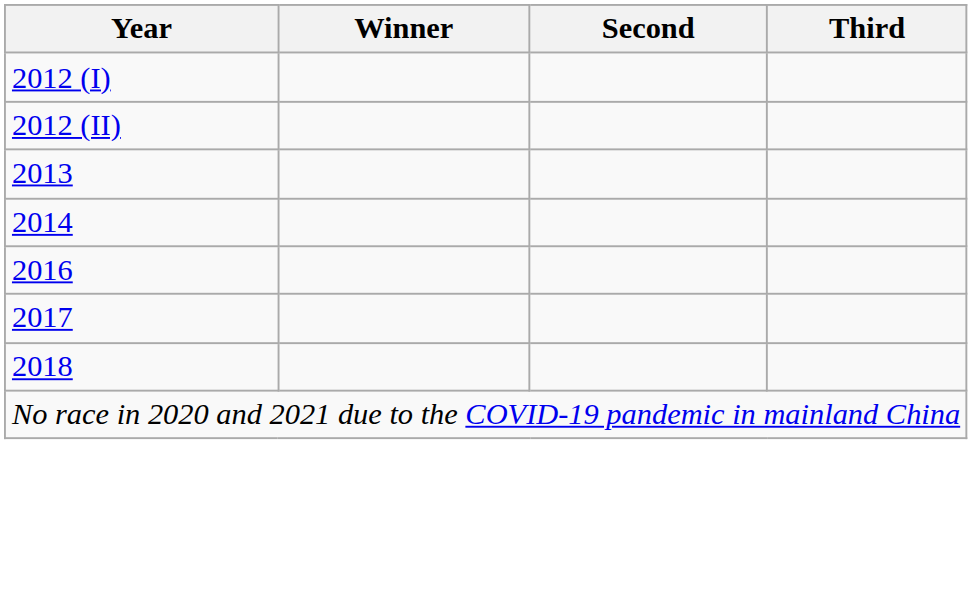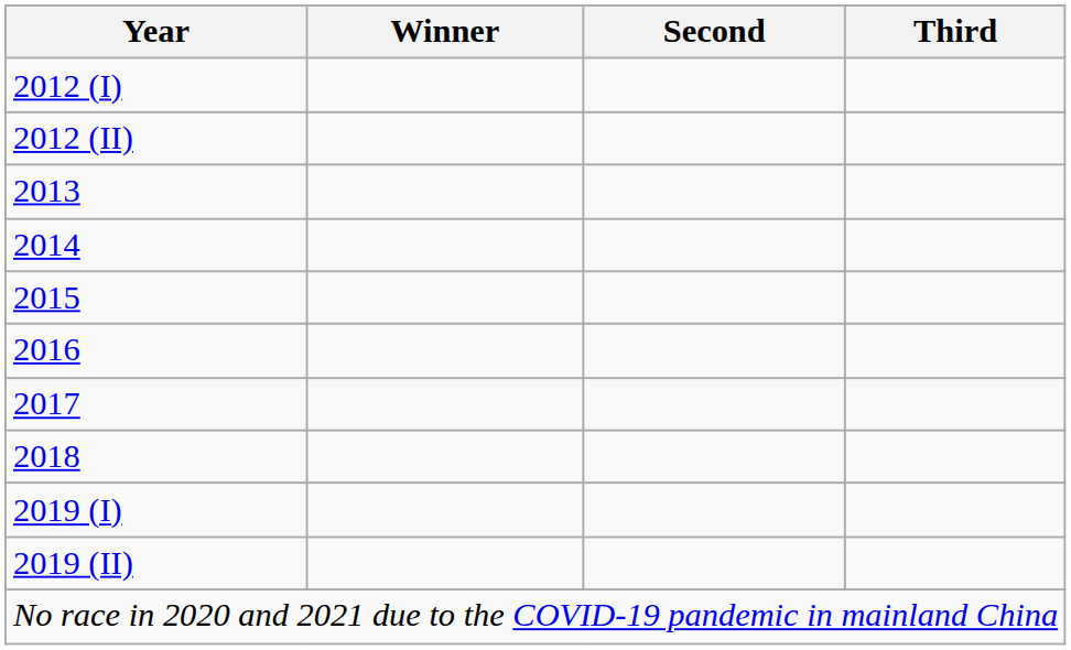+ row: 2015
+ row: 2019 (I)
+ row: 2019 (II)
